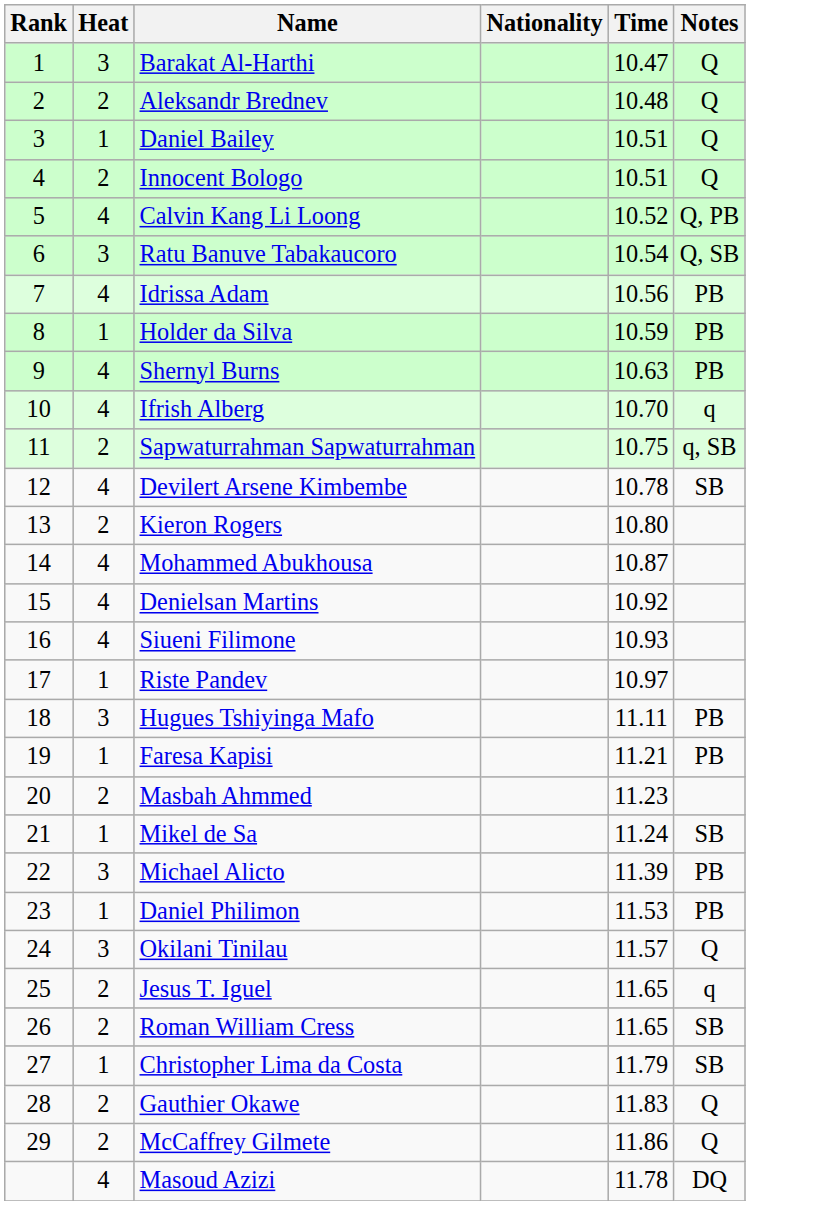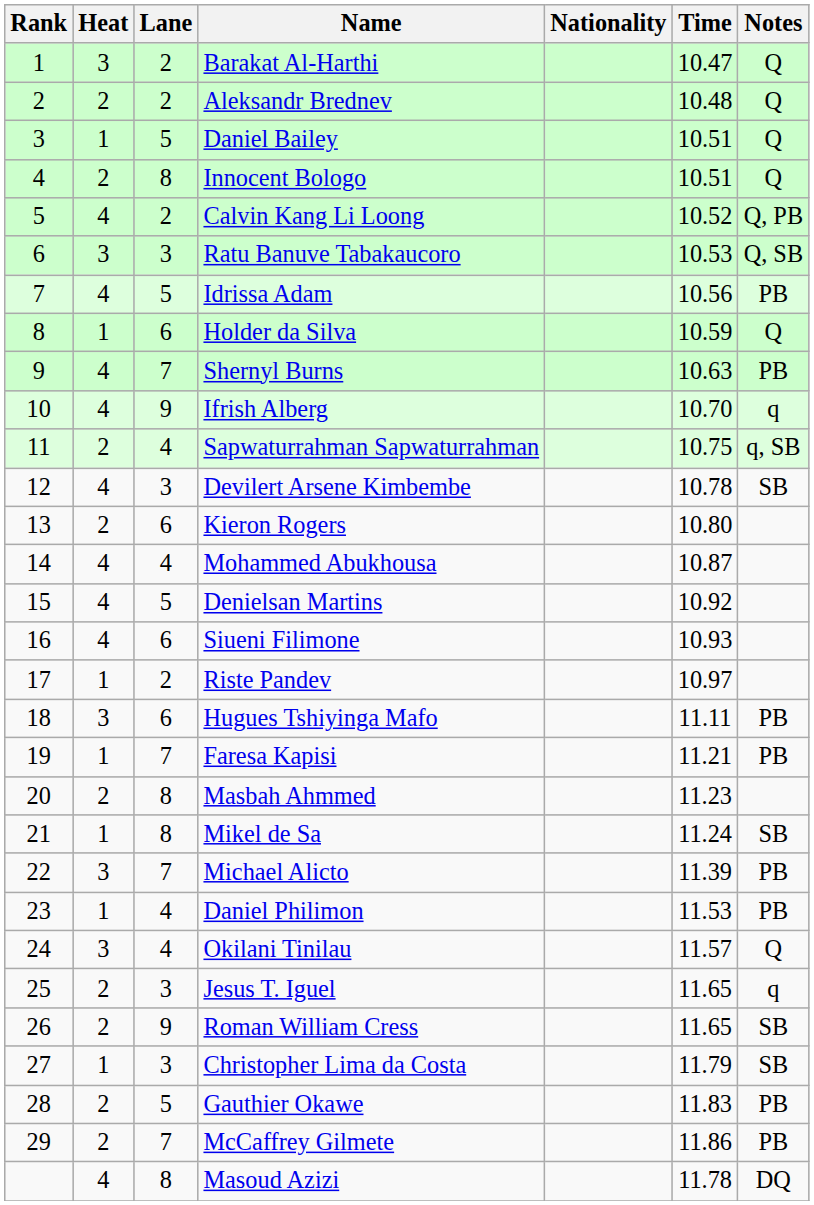+ column: Lane | 2 | 2 | 5 | 8 | 2 | 3 | 5 | 6 | 7 | 9 | 4 | 3 | 6 | 4 | 5 | 6 | 2 | 6 | 7 | 8 | 8 | 7 | 4 | 4 | 3 | 9 | 3 | 5 | 7 | 8
Ratu Banuve Tabakaucoro | Time: 10.54 -> 10.53
Holder da Silva | Notes: PB -> Q
Gauthier Okawe | Notes: Q -> PB
McCaffrey Gilmete | Notes: Q -> PB
